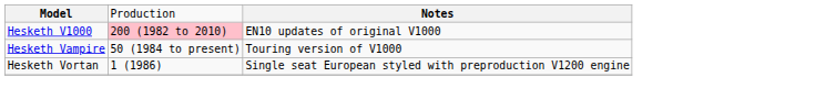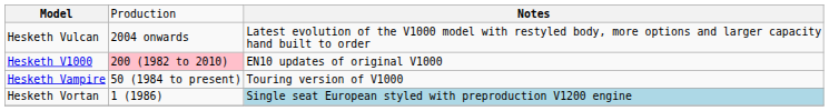+ row: Hesketh Vulcan | 2004 onwards | Latest evolution of the V1000 model with restyled body, more options and larger capacity hand built to order
Hesketh Vortan | column 3: no background -> lightblue background
